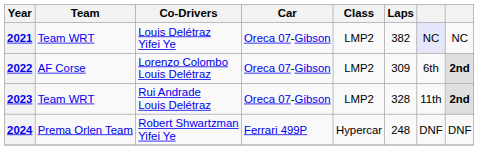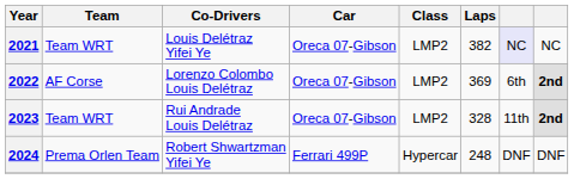2022 | Laps: 309 -> 369
